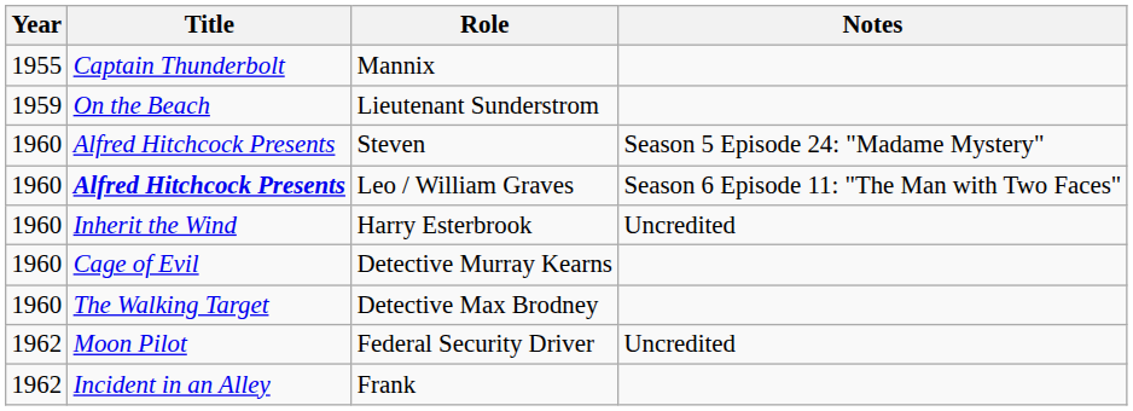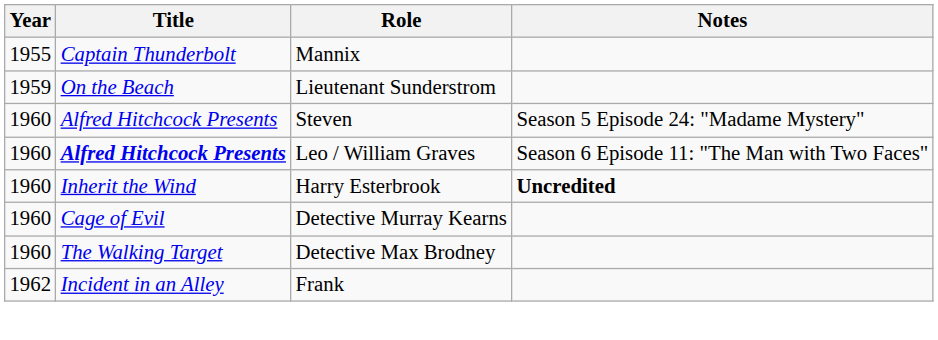Harry Esterbrook | Notes: normal -> bold
- row: 1962 | Moon Pilot | Federal Security Driver | Uncredited
